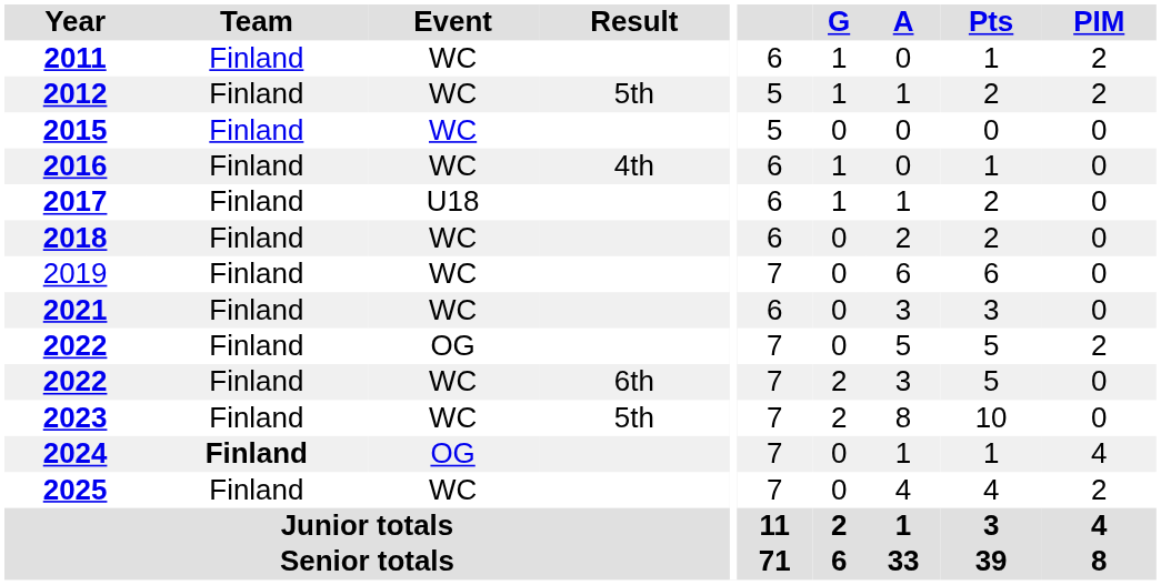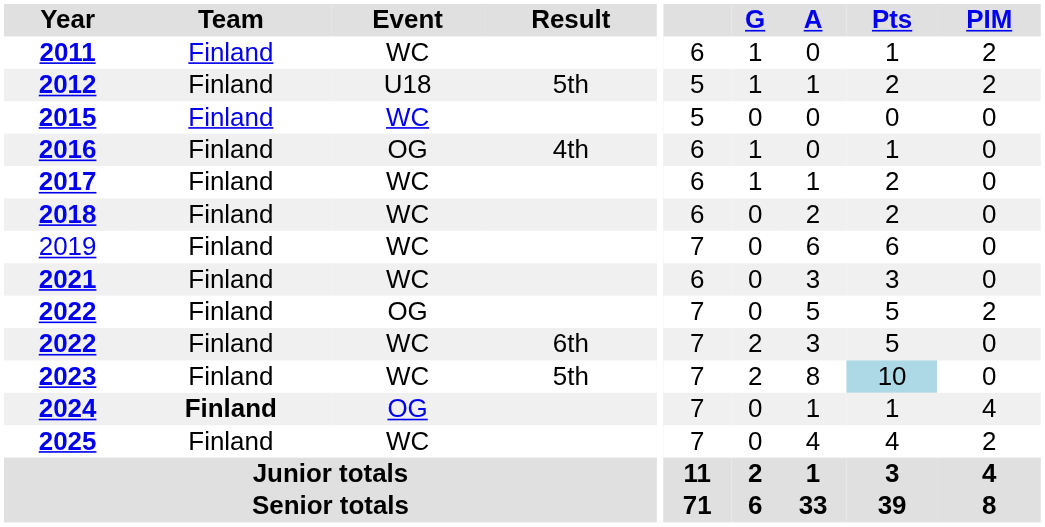2012 | Event: WC -> U18
2016 | Event: WC -> OG
2017 | Event: U18 -> WC
2023 | Pts: no background -> lightblue background
